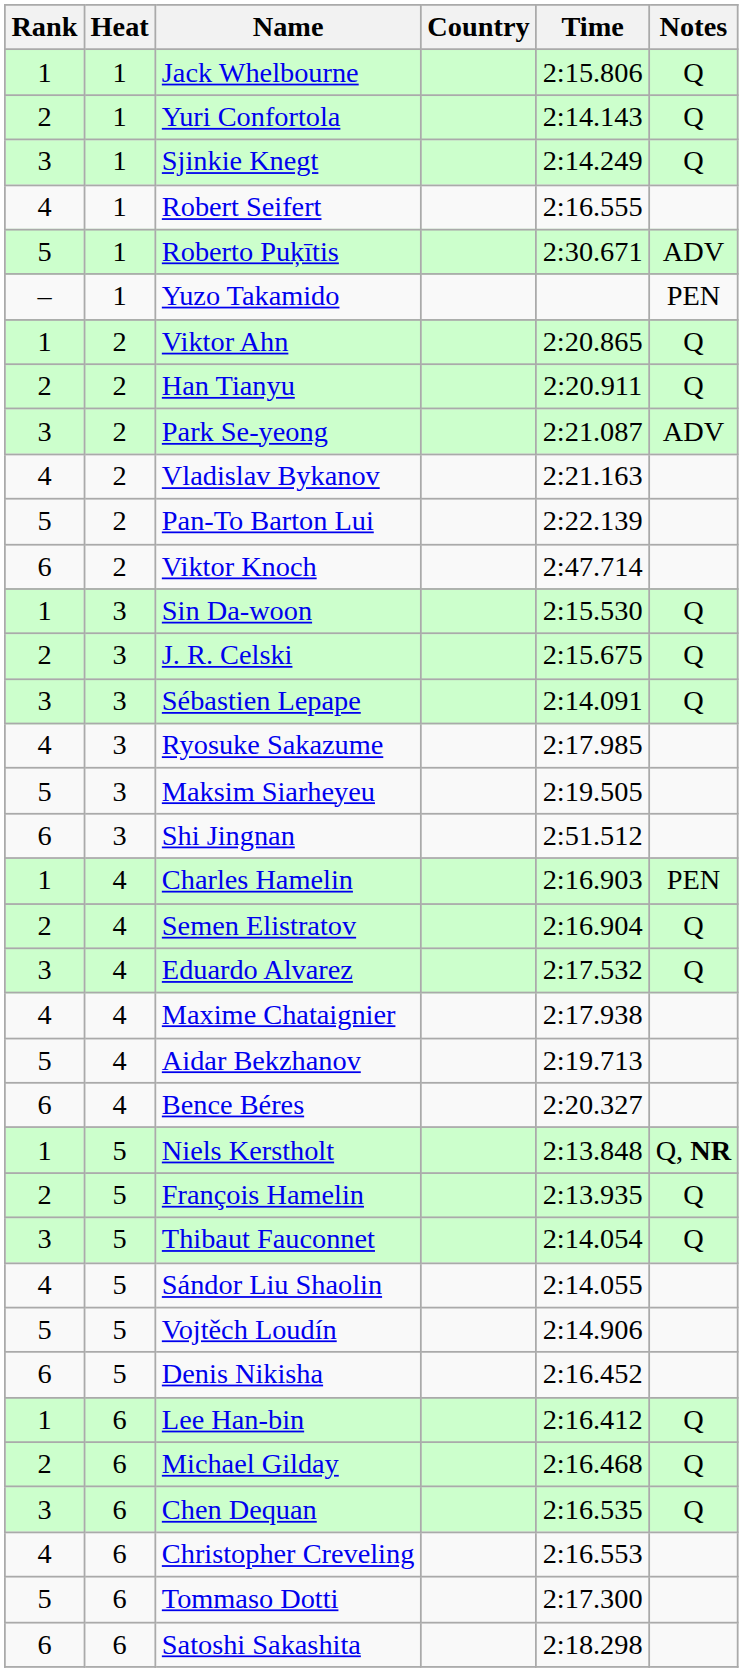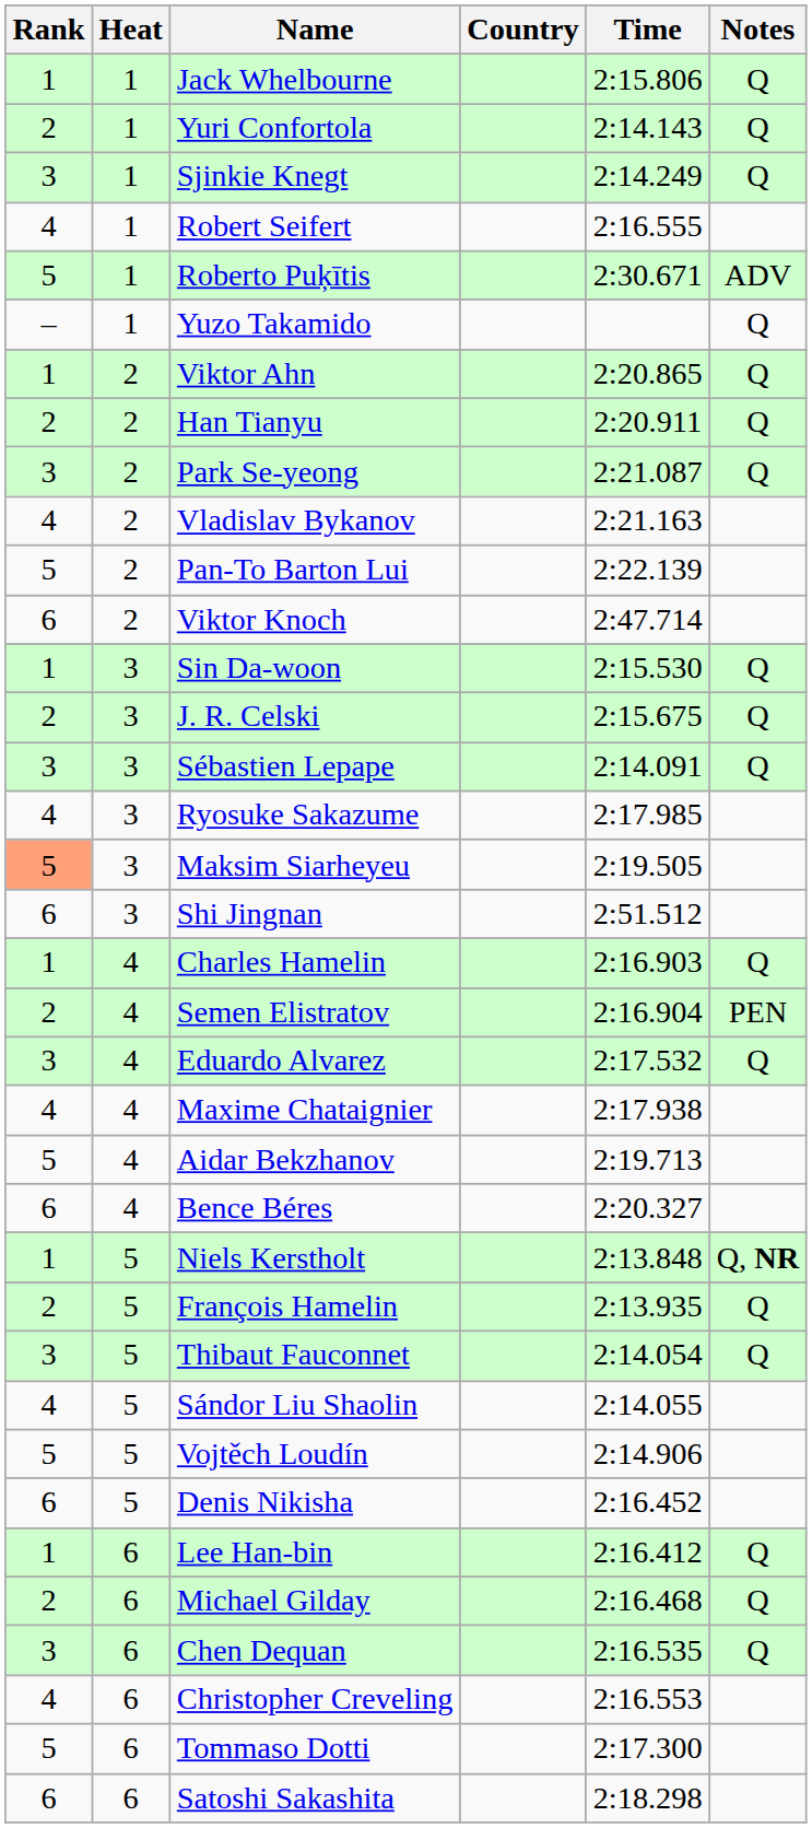Yuzo Takamido | Notes: PEN -> Q
Park Se-yeong | Notes: ADV -> Q
Maksim Siarheyeu | Rank: no background -> lightsalmon background
Charles Hamelin | Notes: PEN -> Q
Semen Elistratov | Notes: Q -> PEN
